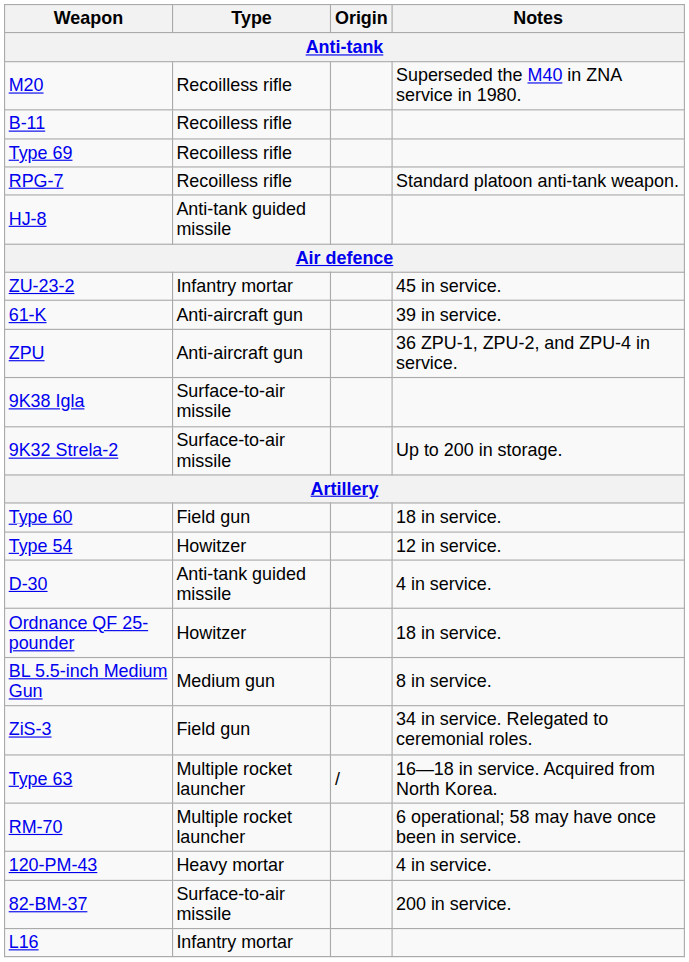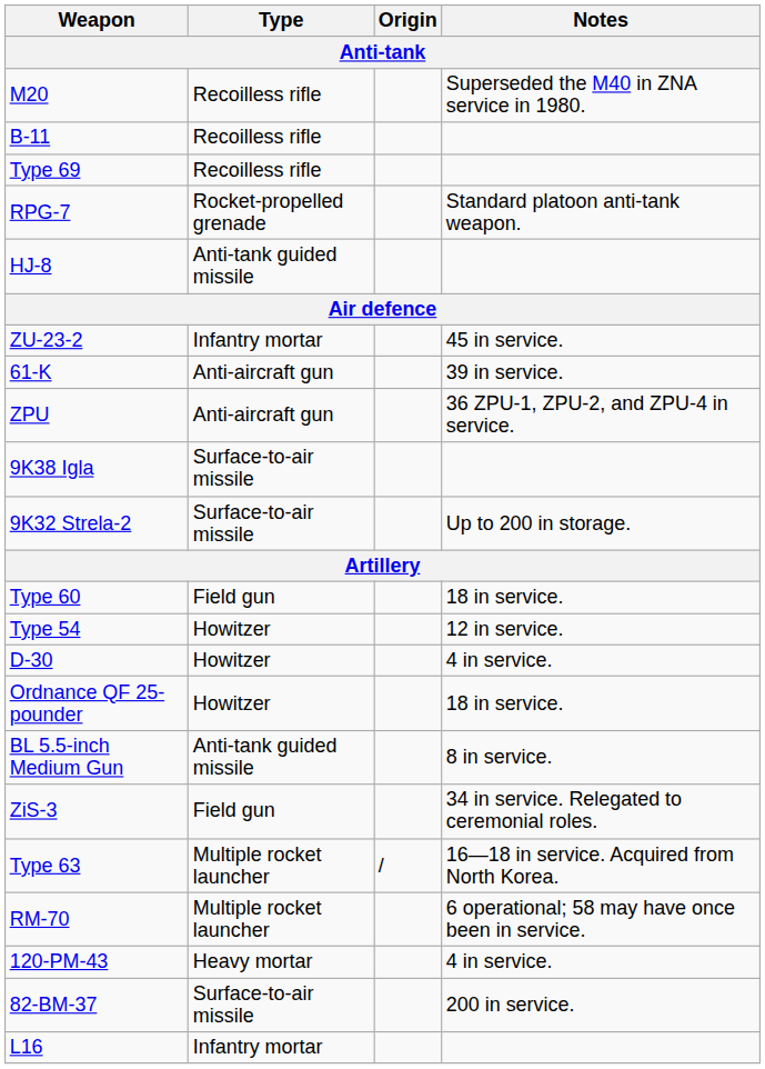RPG-7 | Type: Recoilless rifle -> Rocket-propelled grenade
D-30 | Type: Anti-tank guided missile -> Howitzer
BL 5.5-inch Medium Gun | Type: Medium gun -> Anti-tank guided missile
